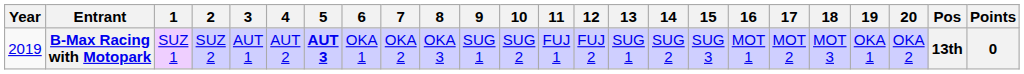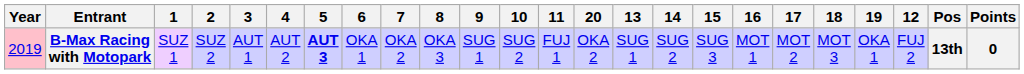columns swapped: 12 <-> 20
B-Max Racing with Motopark | Year: no background -> pink background
